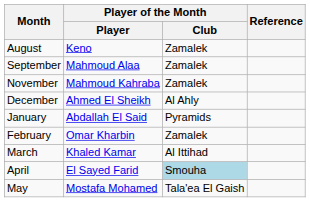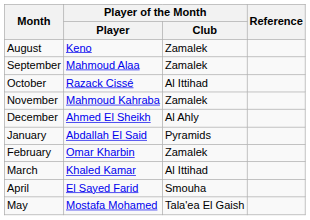+ row: October | Razack Cissé | Al Ittihad
April | Player of the Month / Club: lightblue background -> no background
